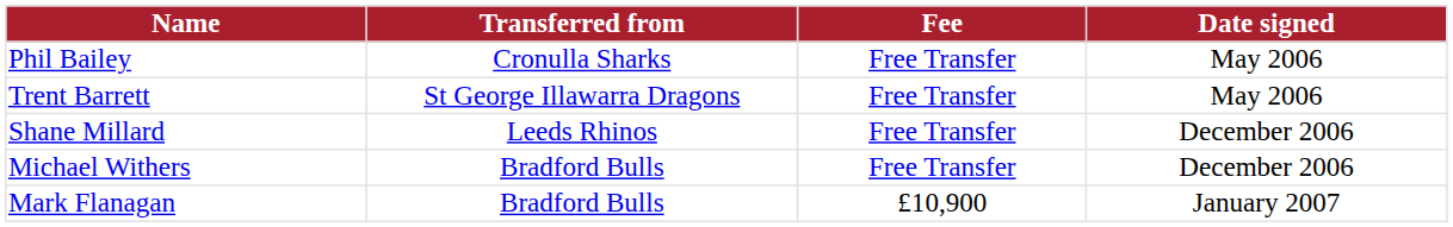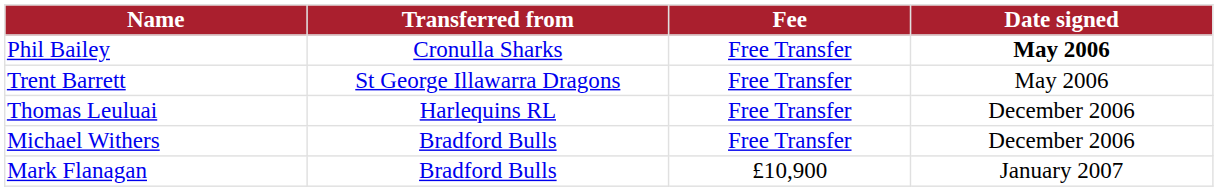Phil Bailey | Date signed: normal -> bold
+ row: Thomas Leuluai | Harlequins RL | Free Transfer | December 2006
- row: Shane Millard | Leeds Rhinos | Free Transfer | December 2006
